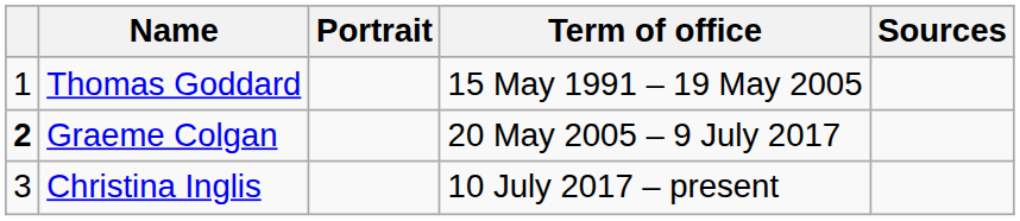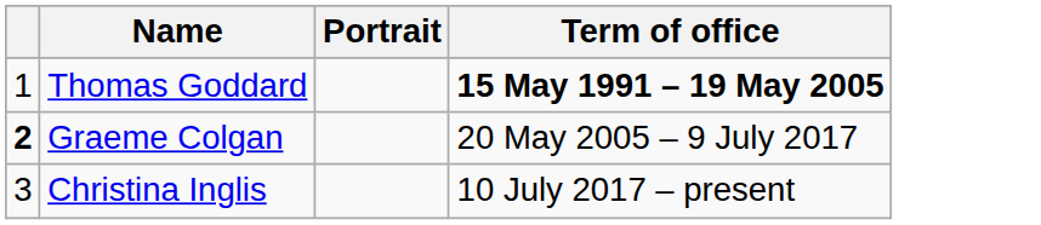- column: Sources
Thomas Goddard | Term of office: normal -> bold
